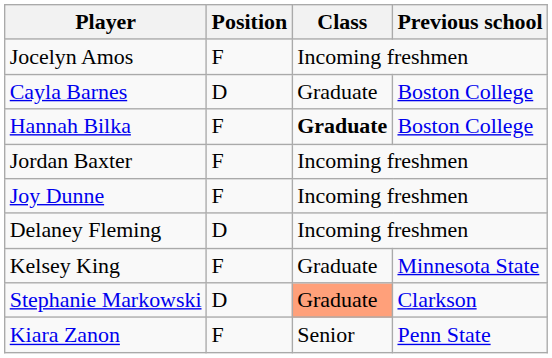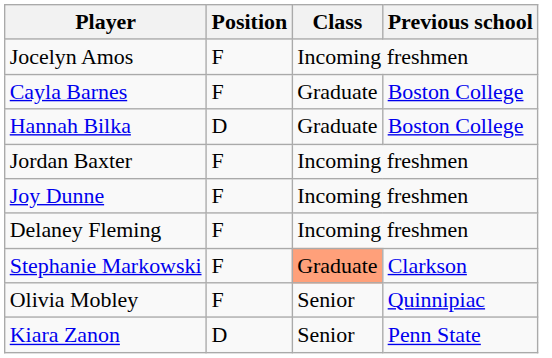Cayla Barnes | Position: D -> F
Hannah Bilka | Position: F -> D
Hannah Bilka | Class: bold -> normal
Delaney Fleming | Position: D -> F
- row: Kelsey King | F | Graduate | Minnesota State
Stephanie Markowski | Position: D -> F
+ row: Olivia Mobley | F | Senior | Quinnipiac
Kiara Zanon | Position: F -> D
